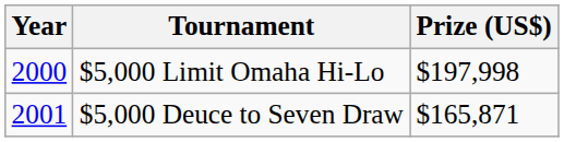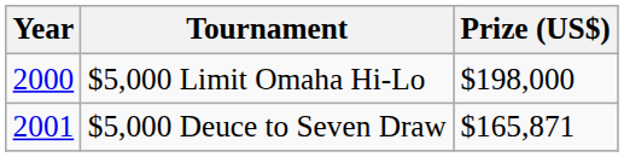$5,000 Limit Omaha Hi-Lo | Prize (US$): $197,998 -> $198,000
